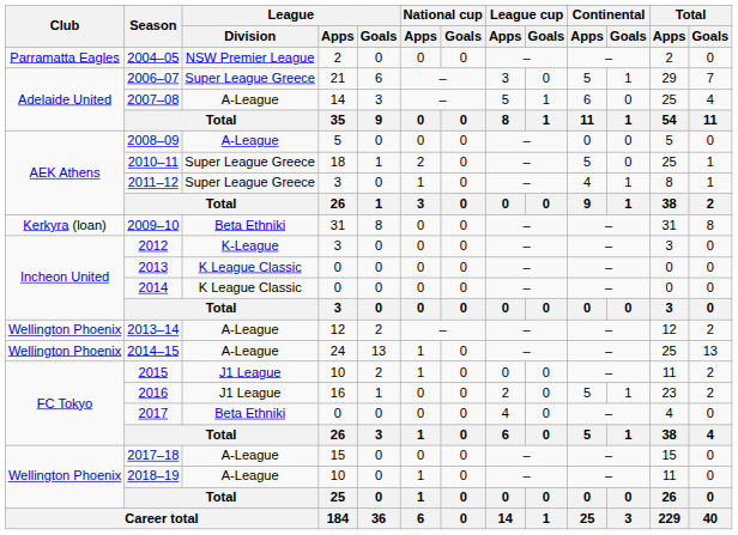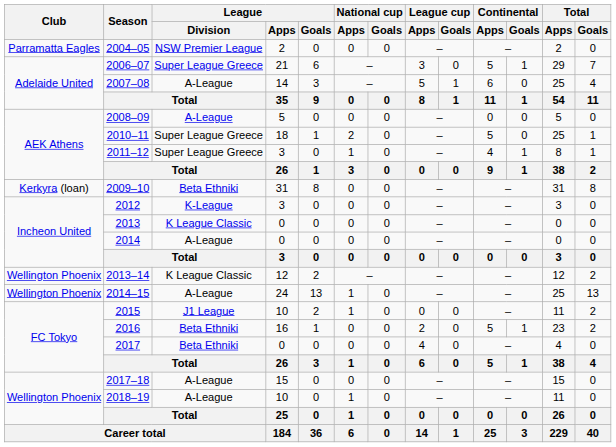2014 | League / Division: K League Classic -> A-League
2013–14 | League / Division: A-League -> K League Classic
2016 | League / Division: J1 League -> Beta Ethniki
